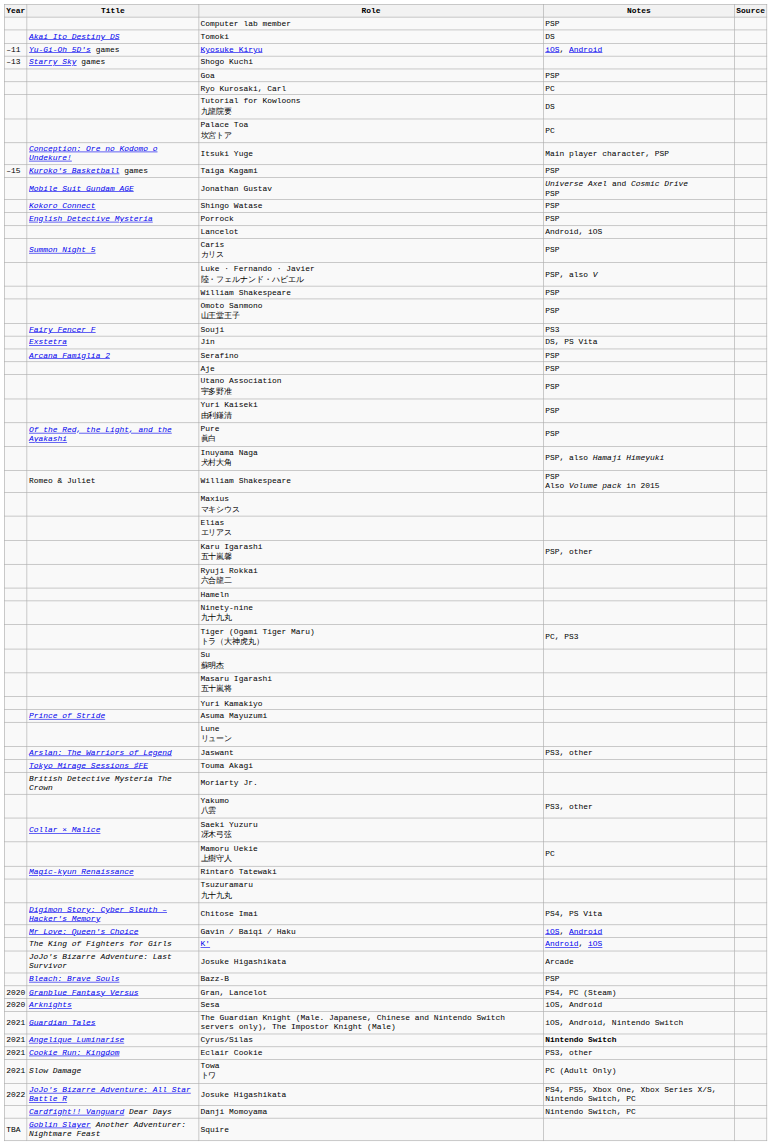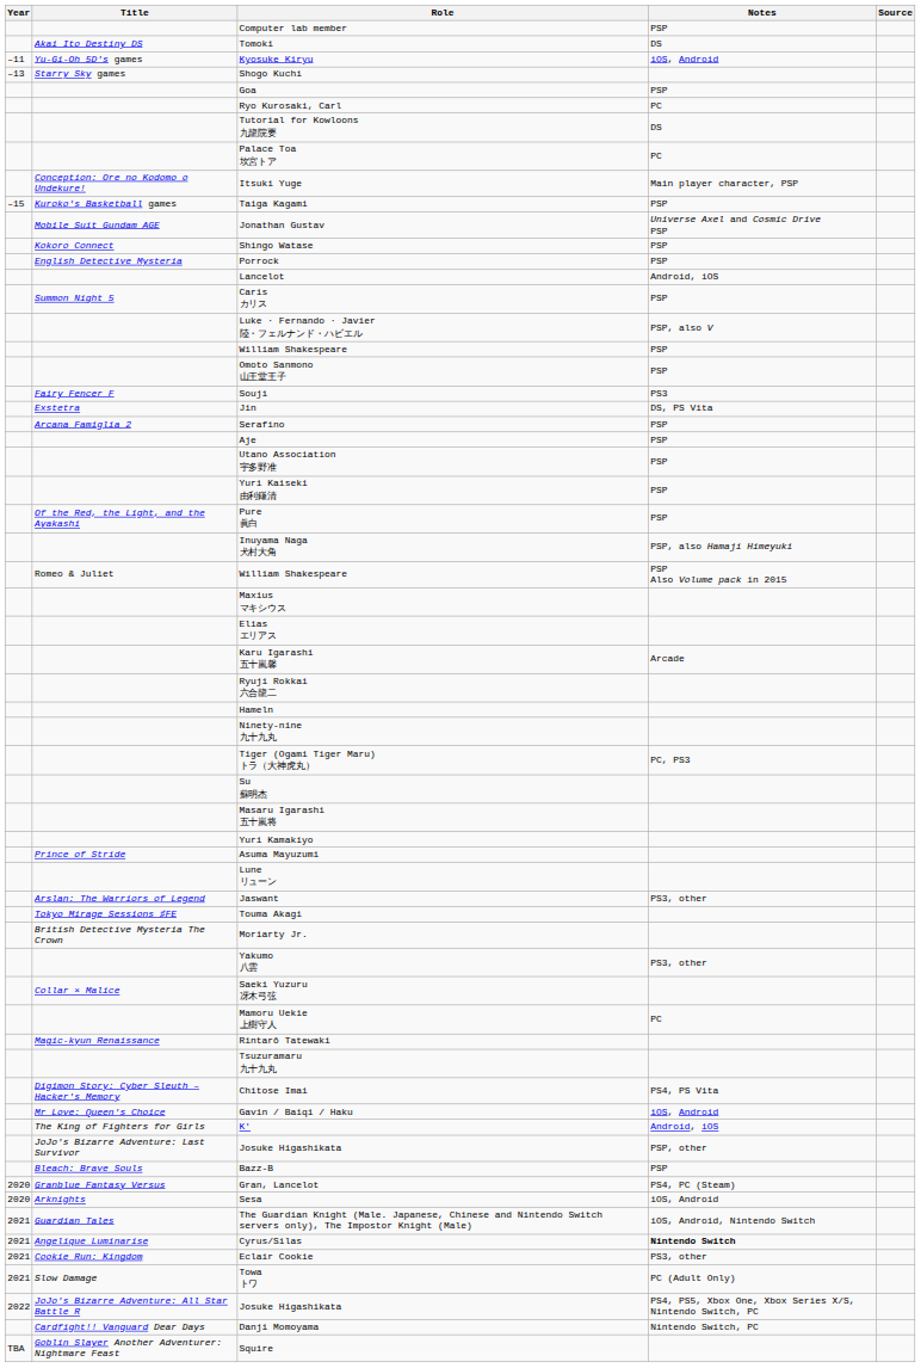Karu Igarashi 五十嵐馨 | Notes: PSP, other -> Arcade
JoJo's Bizarre Adventure: Last Survivor / Josuke Higashikata | Notes: Arcade -> PSP, other
